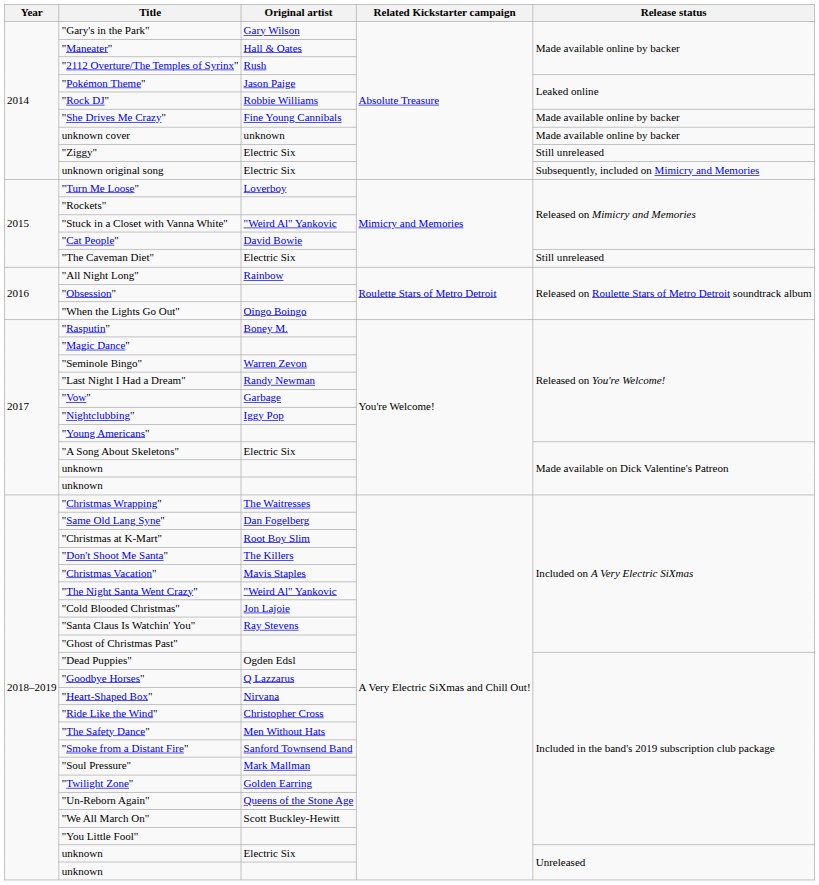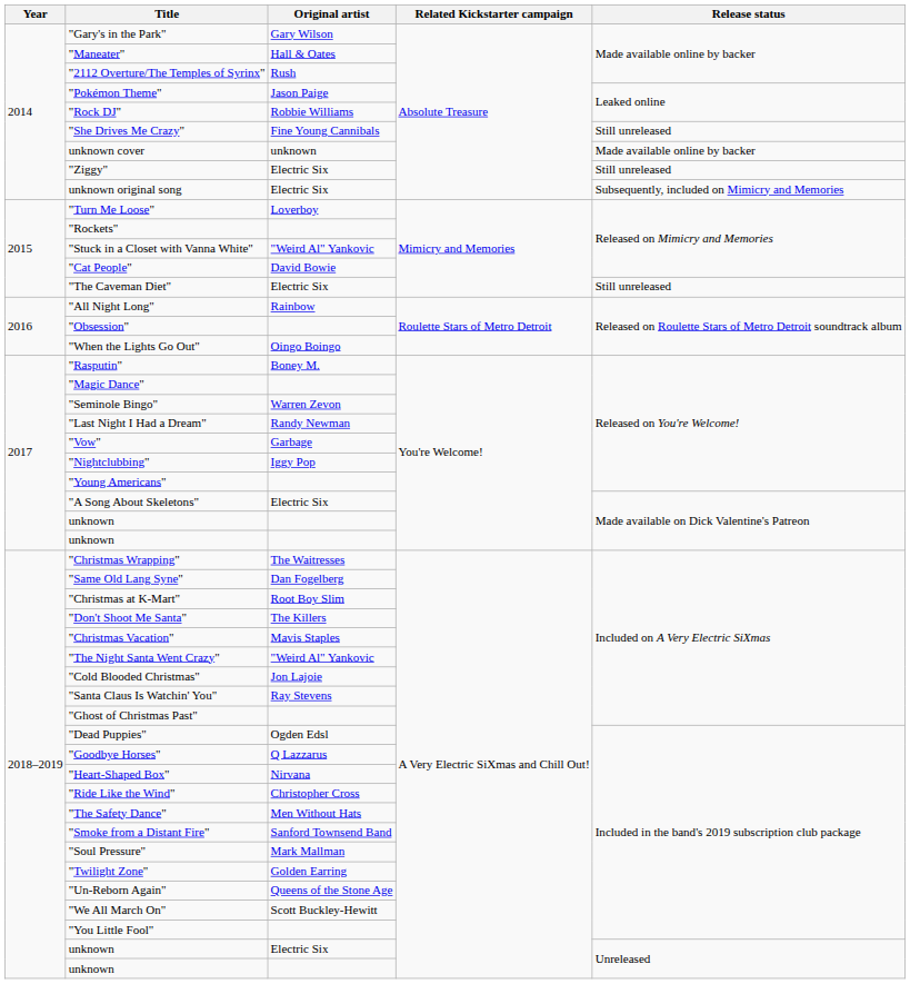"She Drives Me Crazy" | Release status: Made available online by backer -> Still unreleased
